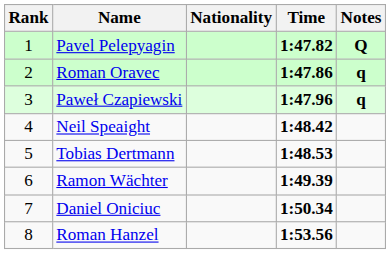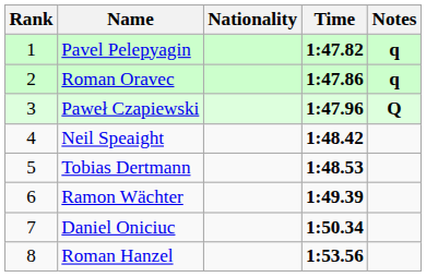Pavel Pelepyagin | Notes: Q -> q
Paweł Czapiewski | Notes: q -> Q
